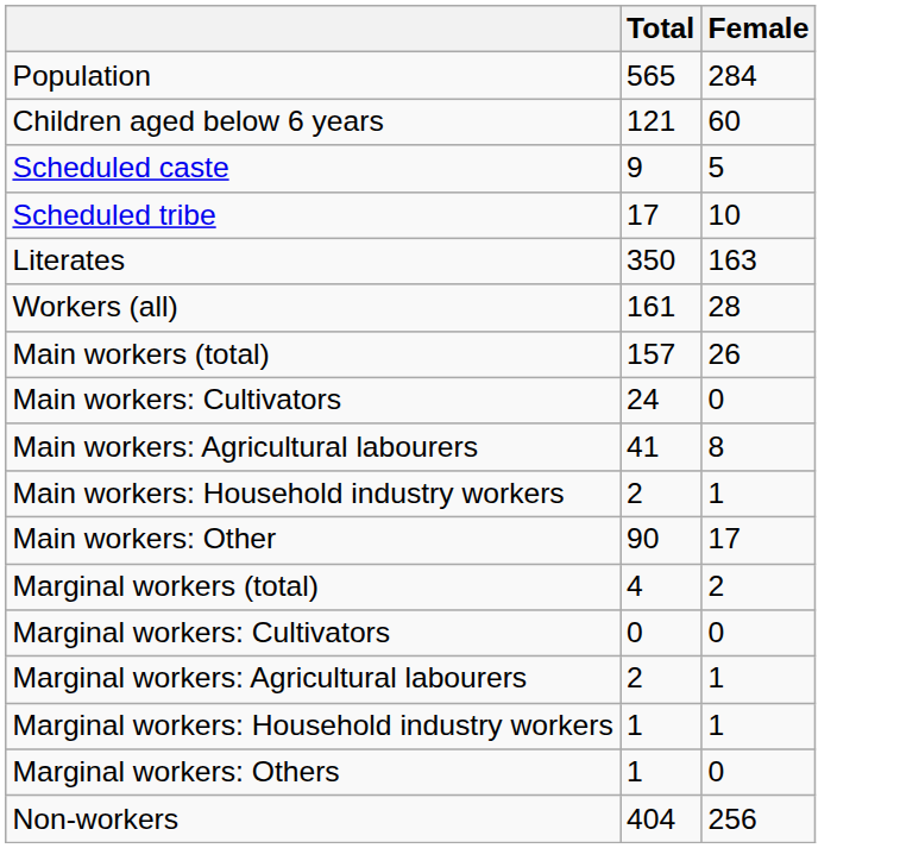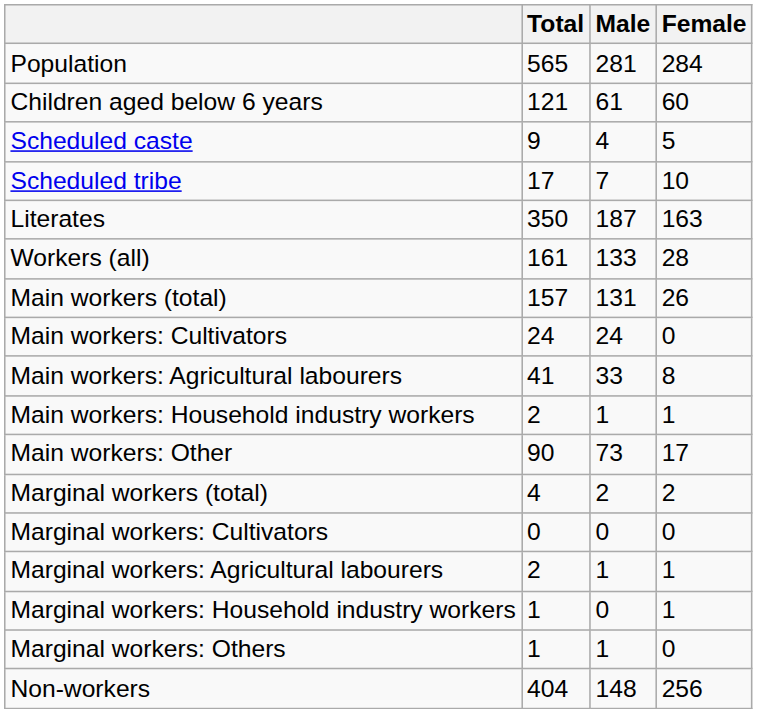+ column: Male | 281 | 61 | 4 | 7 | 187 | 133 | 131 | 24 | 33 | 1 | 73 | 2 | 0 | 1 | 0 | 1 | 148
